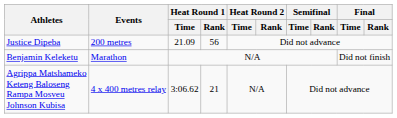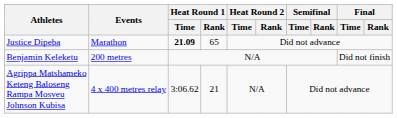Justice Dipeba | Events: 200 metres -> Marathon
Justice Dipeba | Heat Round 1 / Time: normal -> bold
Justice Dipeba | Heat Round 1 / Rank: 56 -> 65
Benjamin Keleketu | Events: Marathon -> 200 metres
